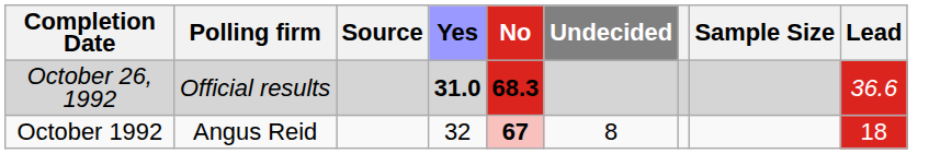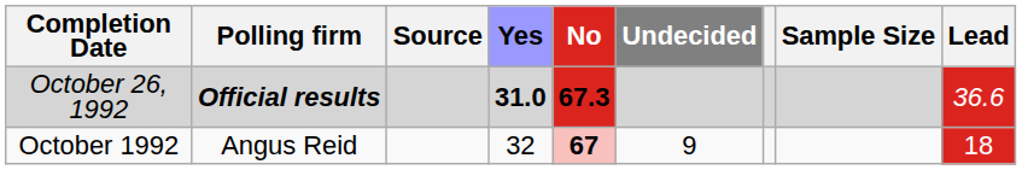October 26, 1992 | Polling firm: normal -> bold
October 26, 1992 | No: 68.3 -> 67.3
October 1992 | Undecided: 8 -> 9
